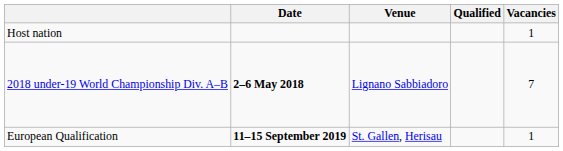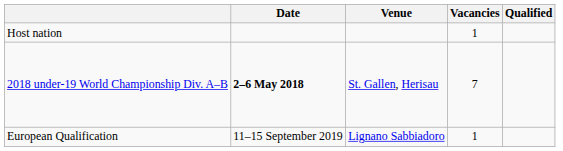columns swapped: Vacancies <-> Qualified
2018 under-19 World Championship Div. A–B | Venue: Lignano Sabbiadoro -> St. Gallen, Herisau
European Qualification | Date: bold -> normal
European Qualification | Venue: St. Gallen, Herisau -> Lignano Sabbiadoro
